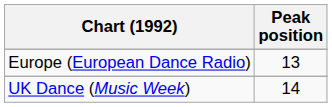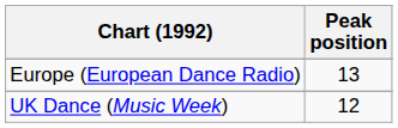UK Dance (Music Week) | Peak position: 14 -> 12
